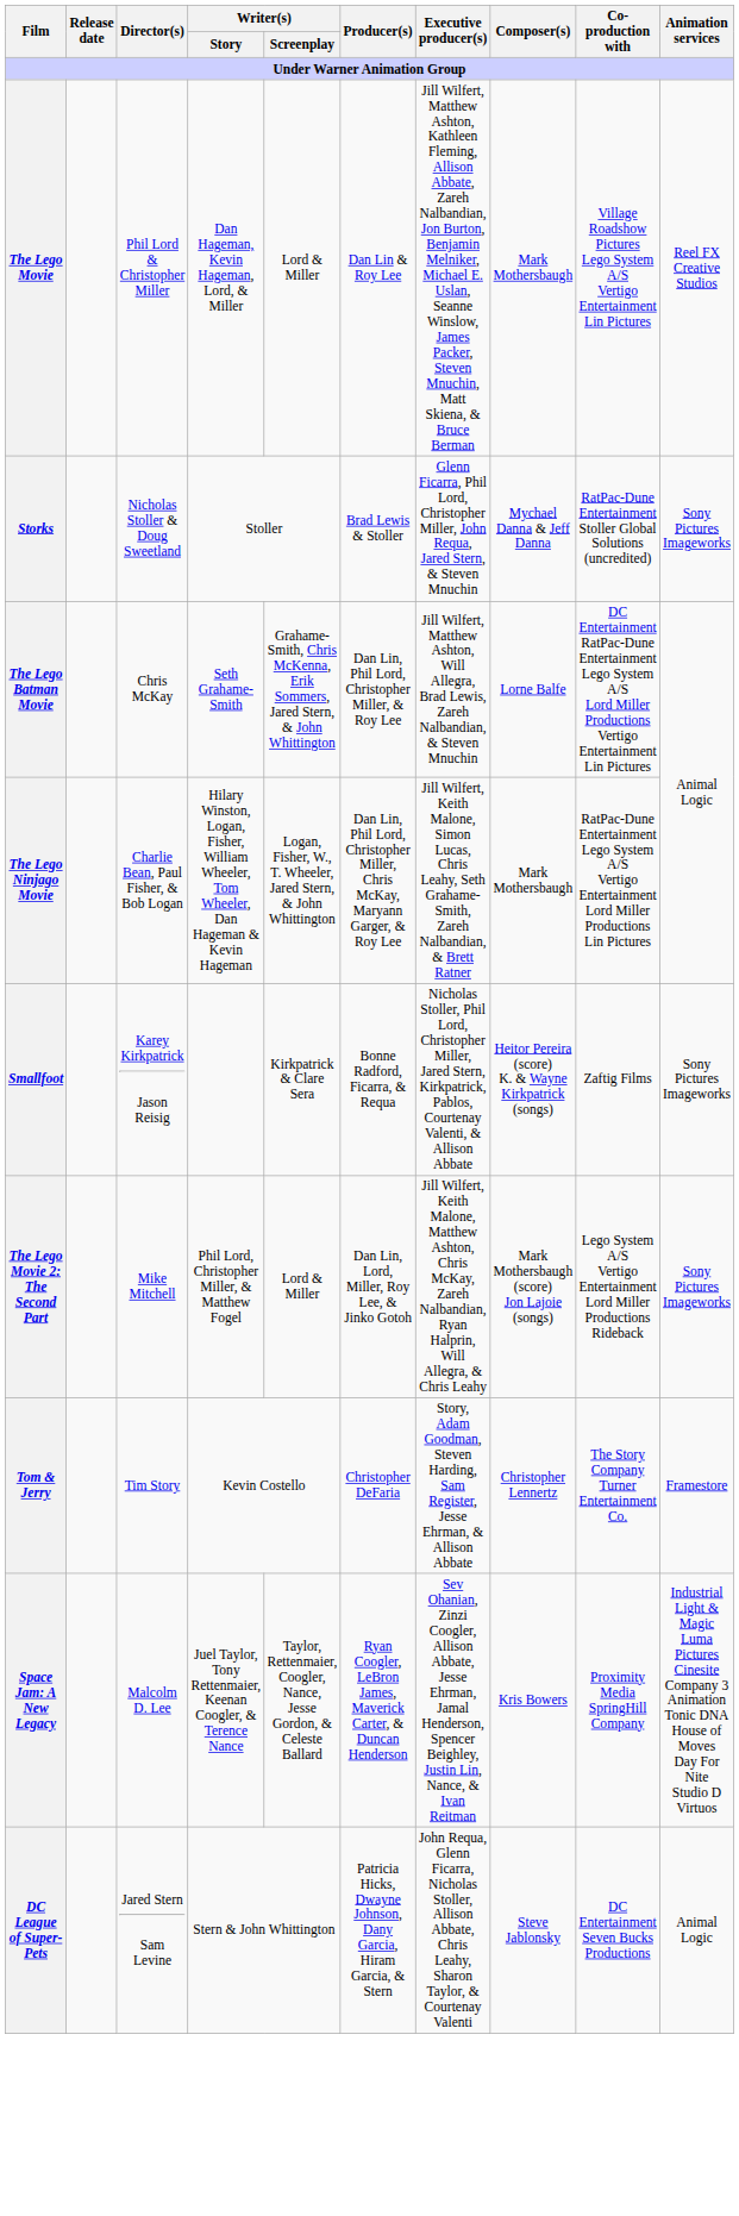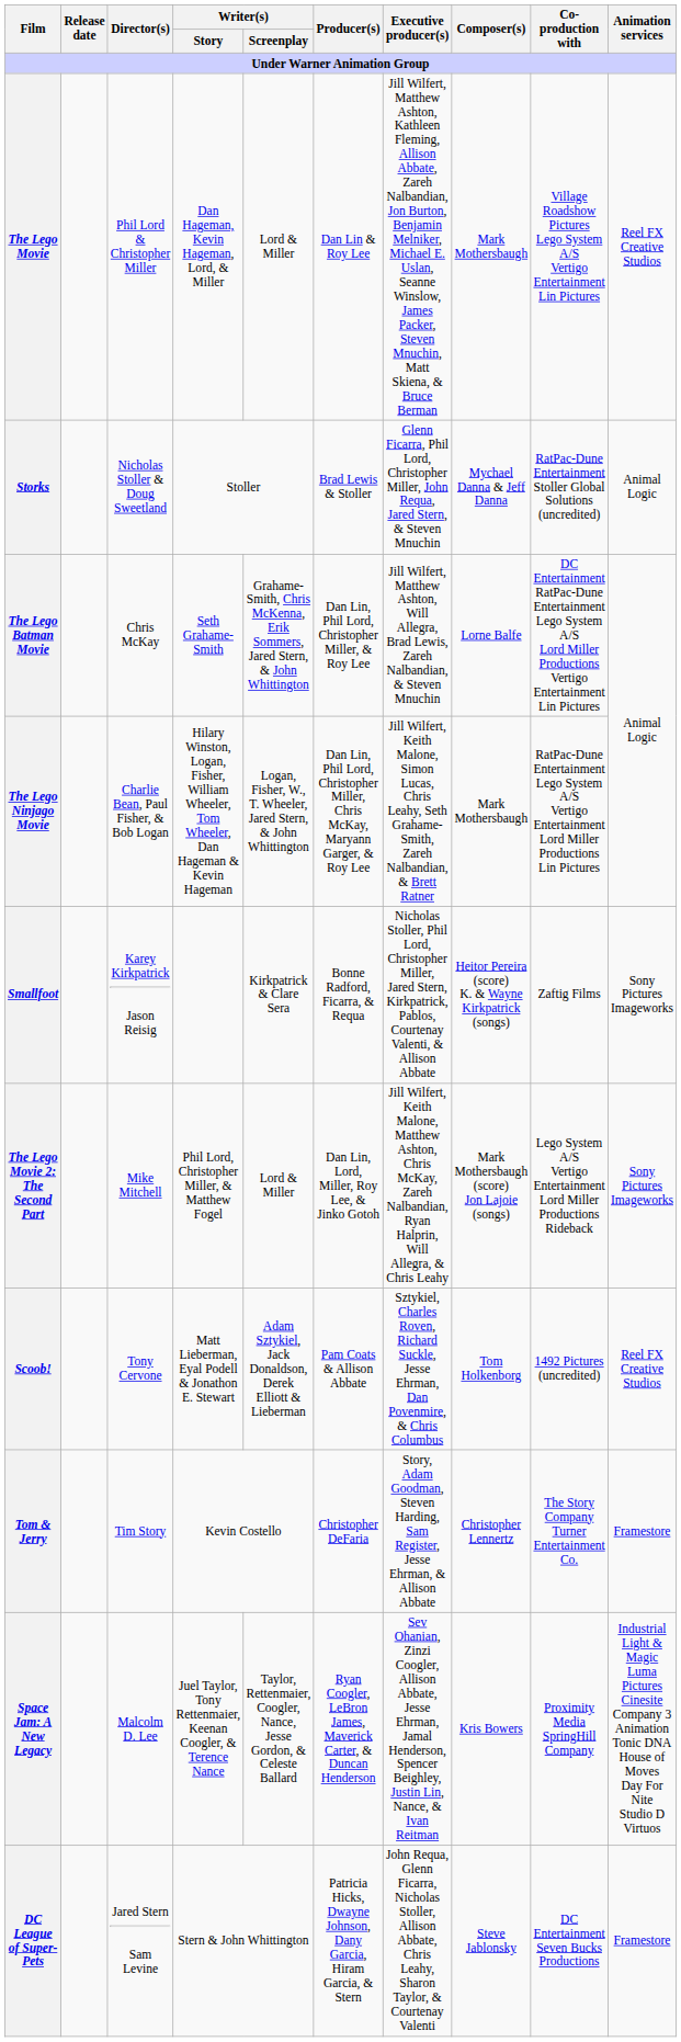Storks | Animation services: Sony Pictures Imageworks -> Animal Logic
+ row: Scoob! | Tony Cervone | Matt Lieberman, Eyal Podell & Jonathon E. Stewart | Adam Sztykiel, Jack Donaldson, Derek Elliott & Lieberman | Pam Coats & Allison Abbate | Sztykiel, Charles Roven, Richard Suckle, Jesse Ehrman, Dan Povenmire, & Chris Columbus | Tom Holkenborg | 1492 Pictures (uncredited) | Reel FX Creative Studios
DC League of Super-Pets | Animation services: Animal Logic -> Framestore
